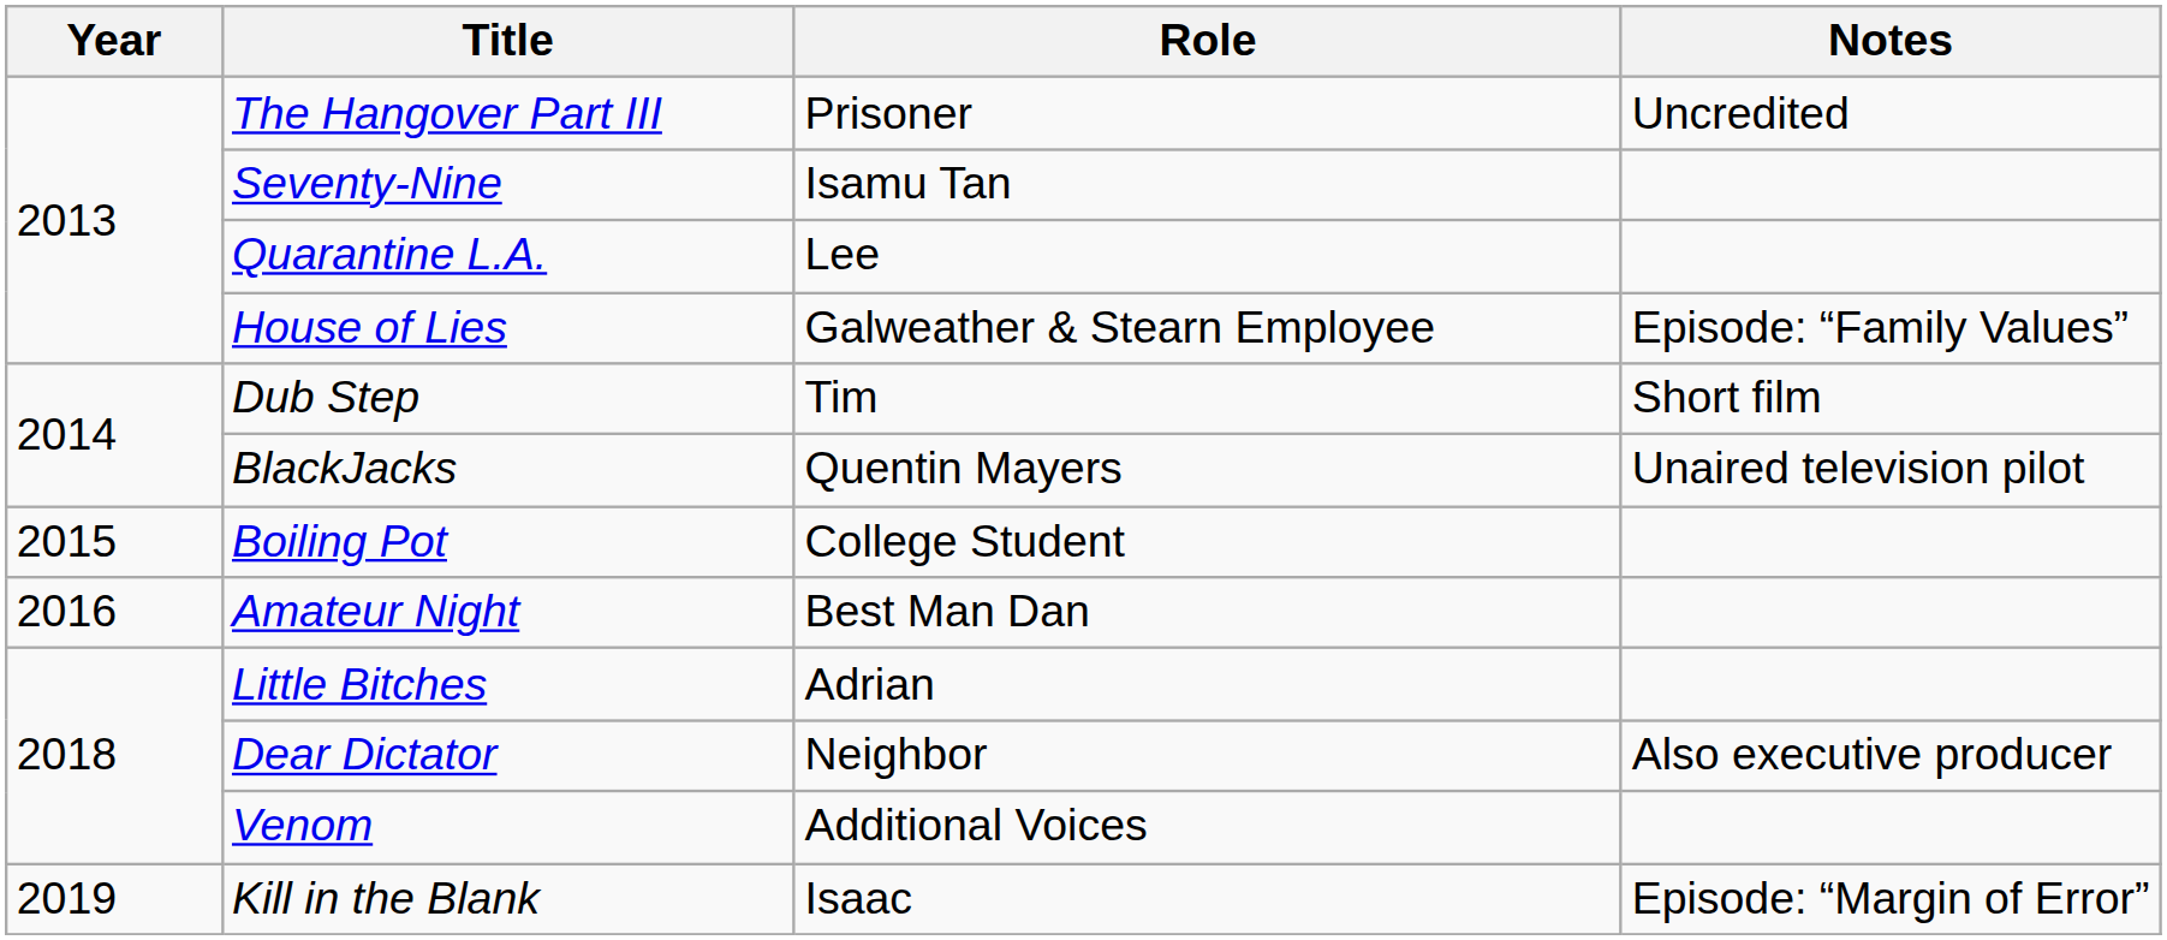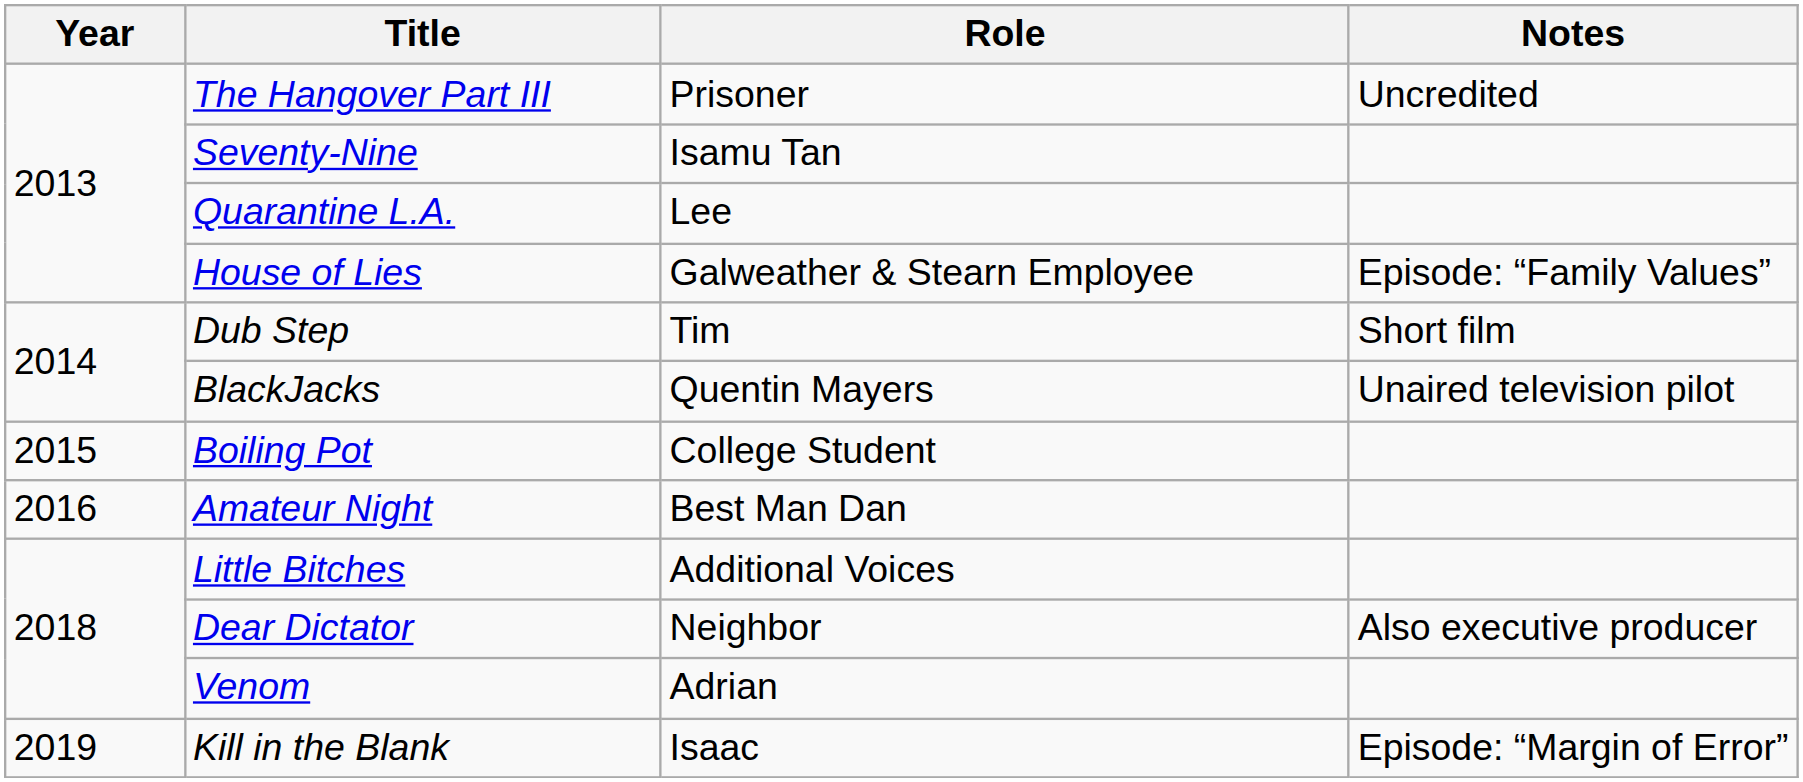Little Bitches | Role: Adrian -> Additional Voices
Venom | Role: Additional Voices -> Adrian
